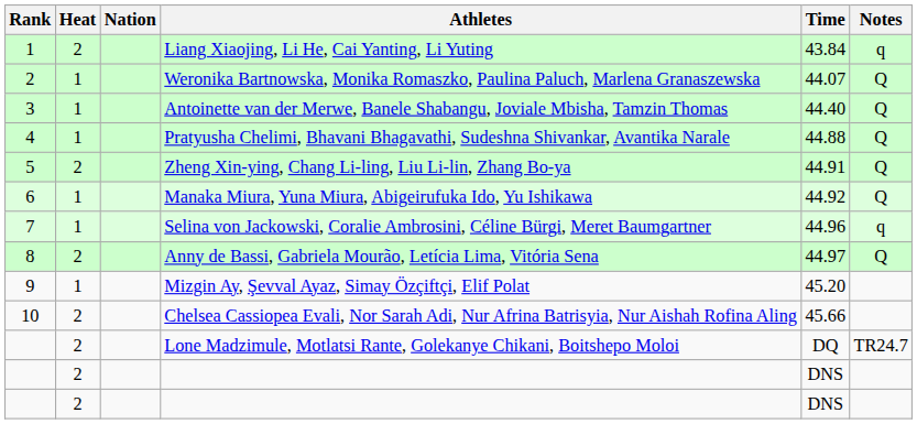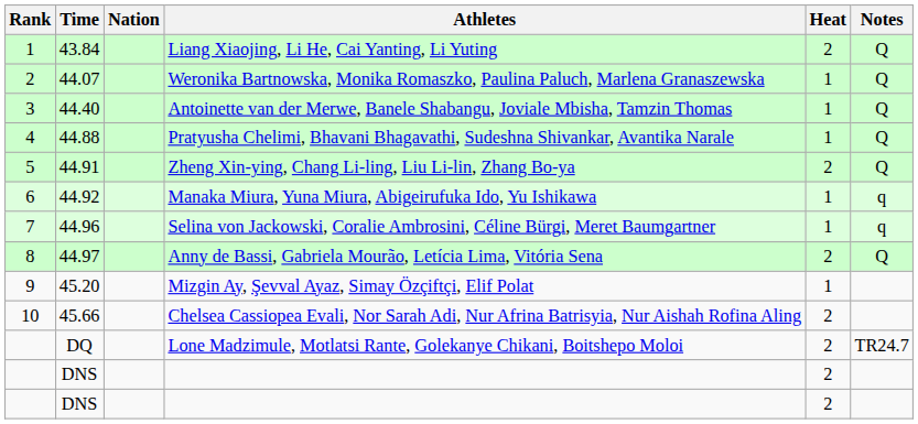columns swapped: Heat <-> Time
Liang Xiaojing, Li He, Cai Yanting, Li Yuting | Notes: q -> Q
Manaka Miura, Yuna Miura, Abigeirufuka Ido, Yu Ishikawa | Notes: Q -> q
